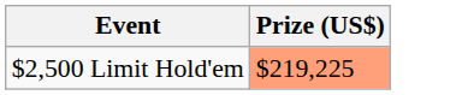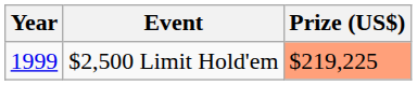+ column: Year | 1999
